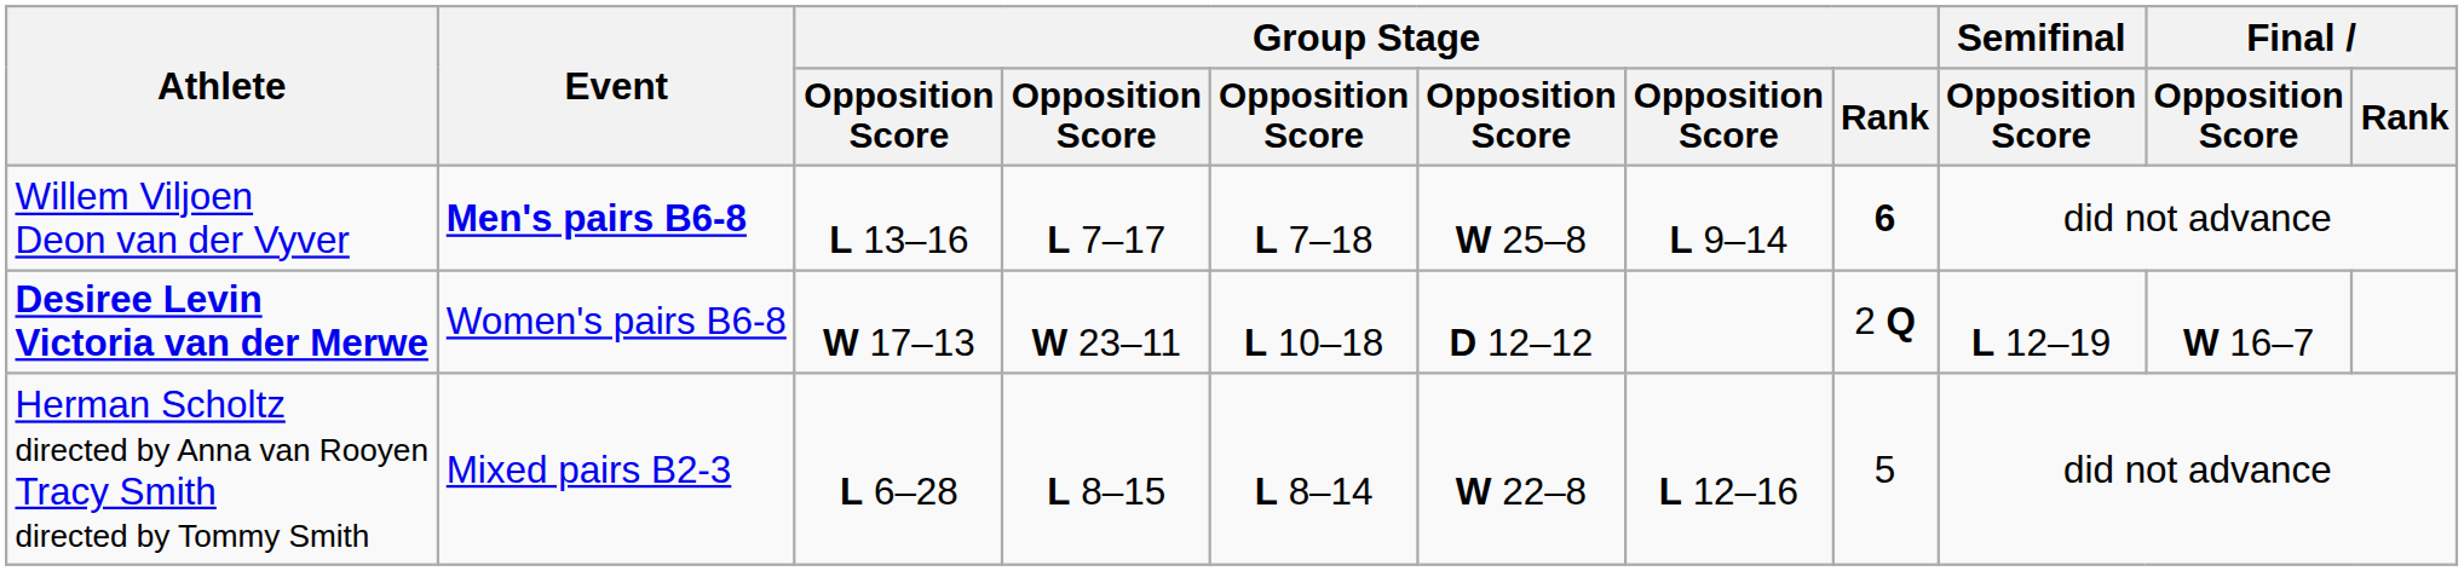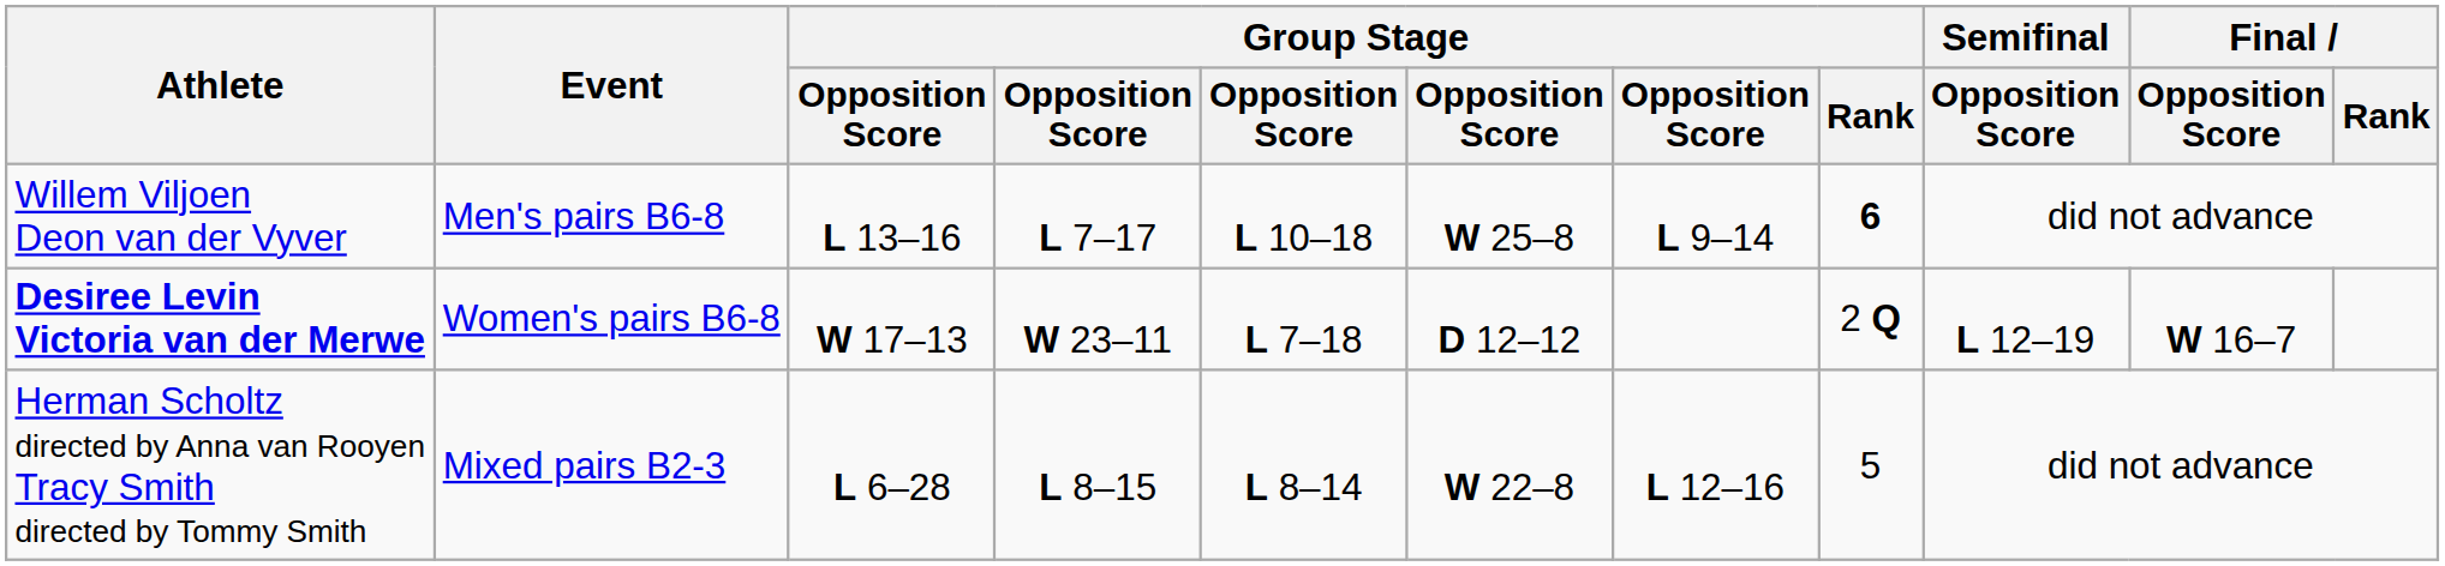Willem Viljoen Deon van der Vyver | Event: bold -> normal
Willem Viljoen Deon van der Vyver | column 5: L 7–18 -> L 10–18
Desiree Levin Victoria van der Merwe | column 5: L 10–18 -> L 7–18
